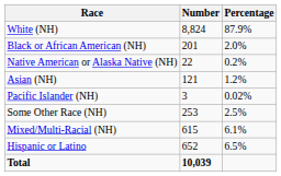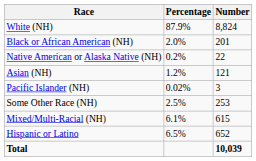columns swapped: Number <-> Percentage
